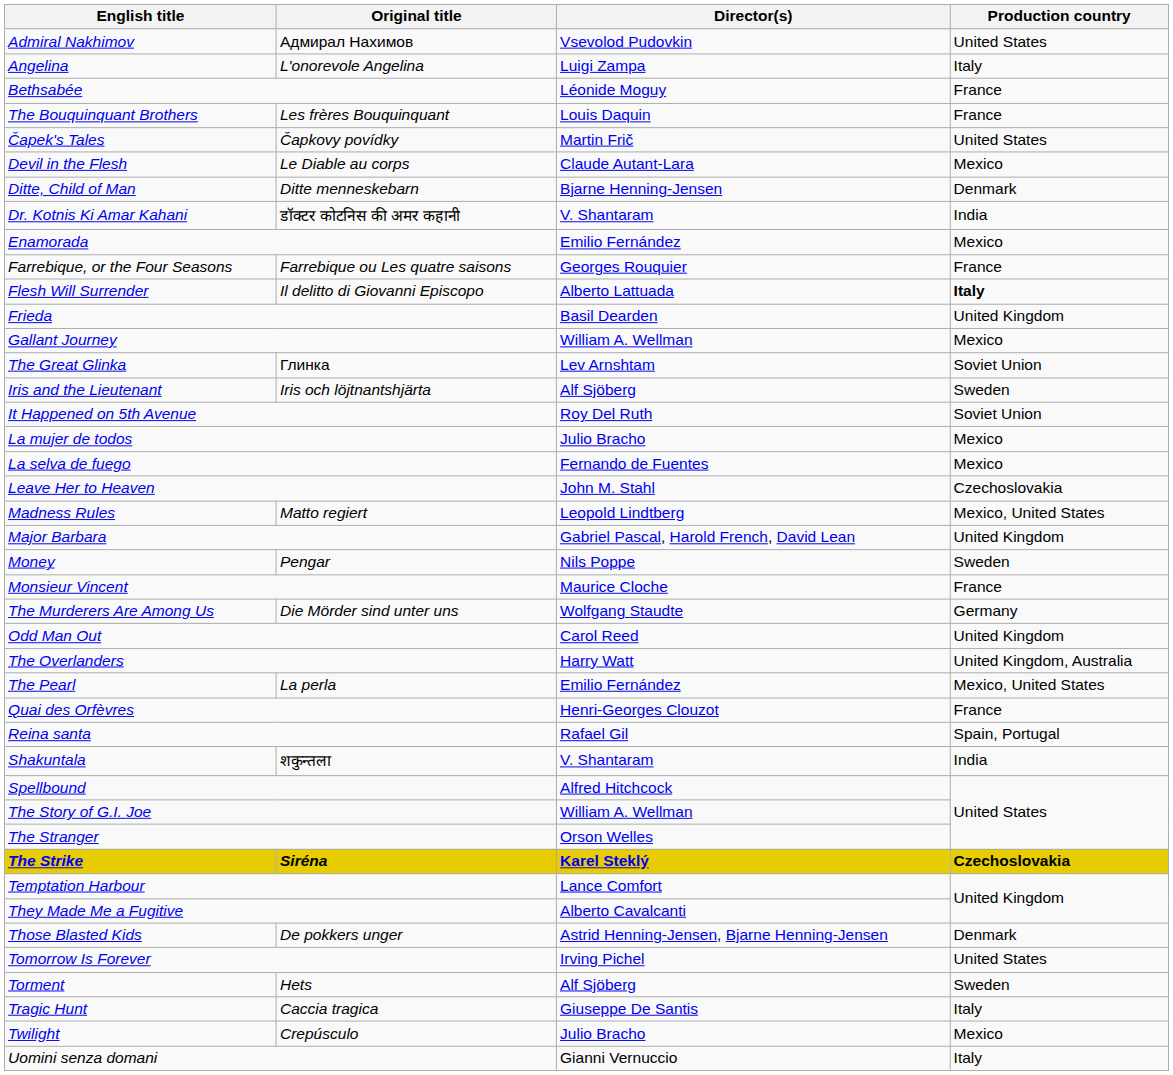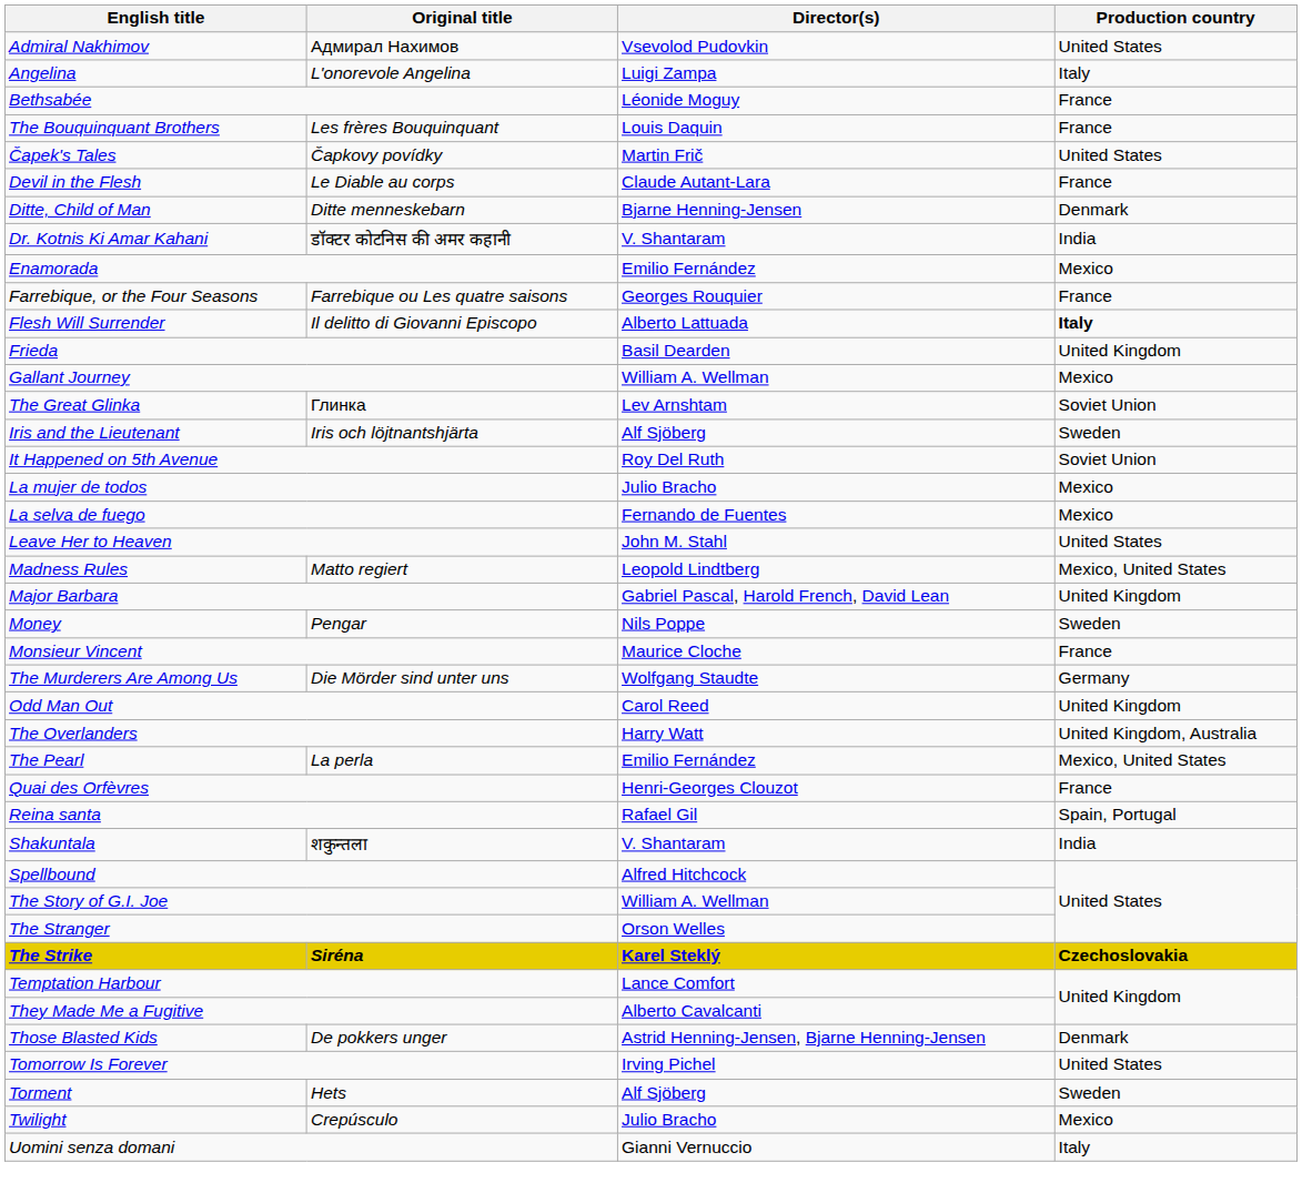Devil in the Flesh | Production country: Mexico -> France
Leave Her to Heaven | Production country: Czechoslovakia -> United States
- row: Tragic Hunt | Caccia tragica | Giuseppe De Santis | Italy
